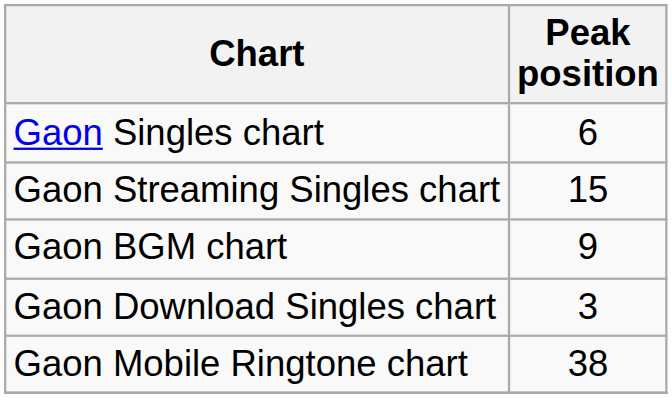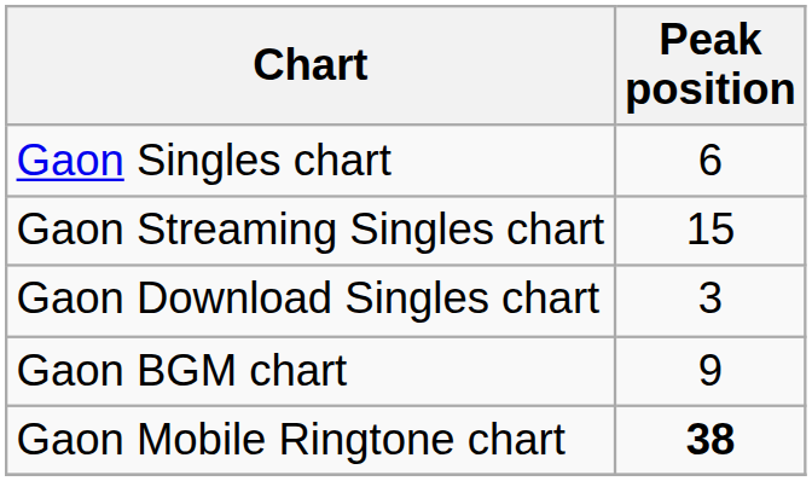rows swapped: Gaon Download Singles chart <-> Gaon BGM chart
Gaon Mobile Ringtone chart | Peak position: normal -> bold
